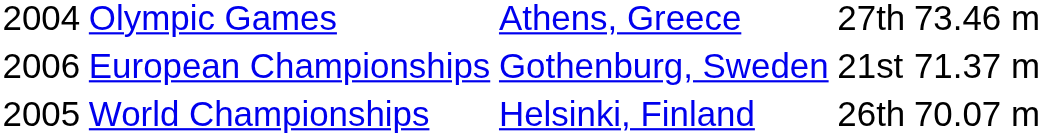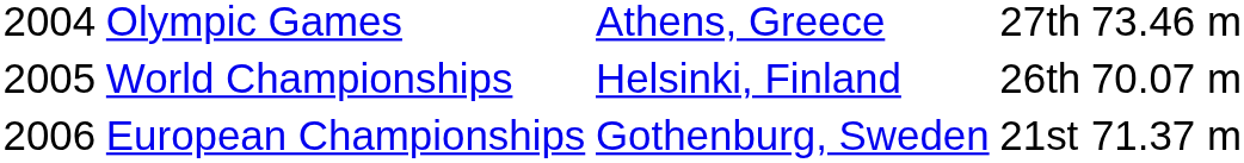rows swapped: World Championships <-> European Championships
